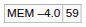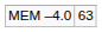MEM –4.0 | column 2: 59 -> 63
